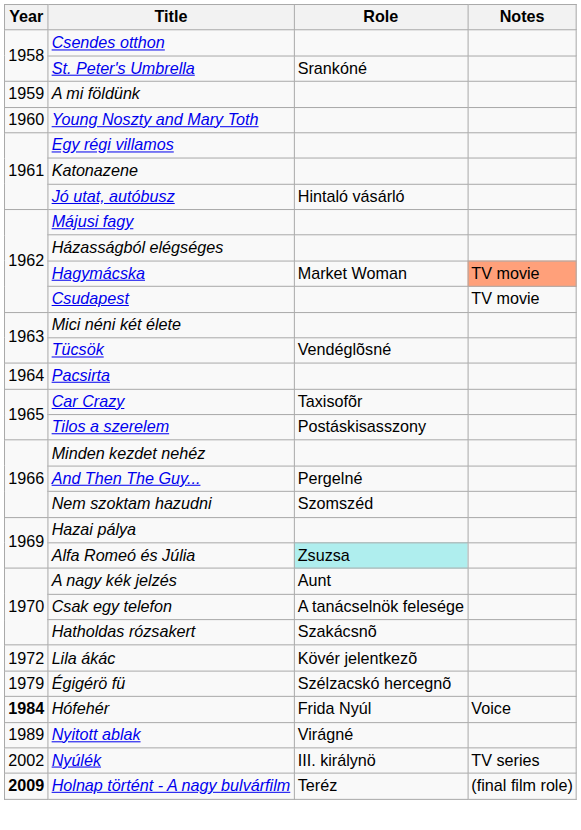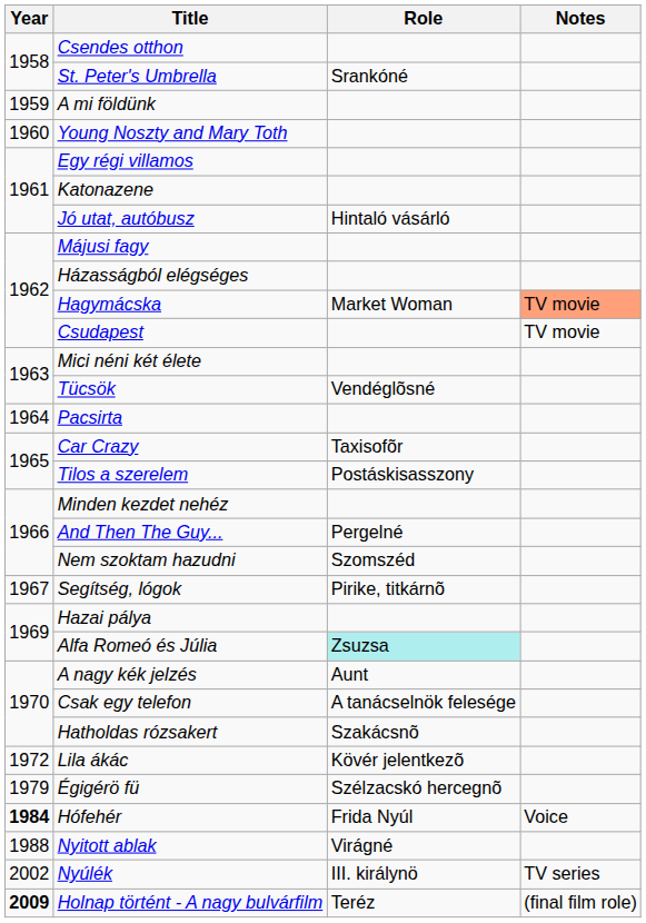+ row: 1967 | Segítség, lógok | Pirike, titkárnõ
Nyitott ablak | Year: 1989 -> 1988
